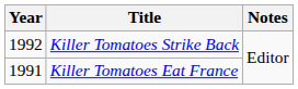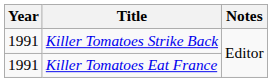Killer Tomatoes Strike Back | Year: 1992 -> 1991
